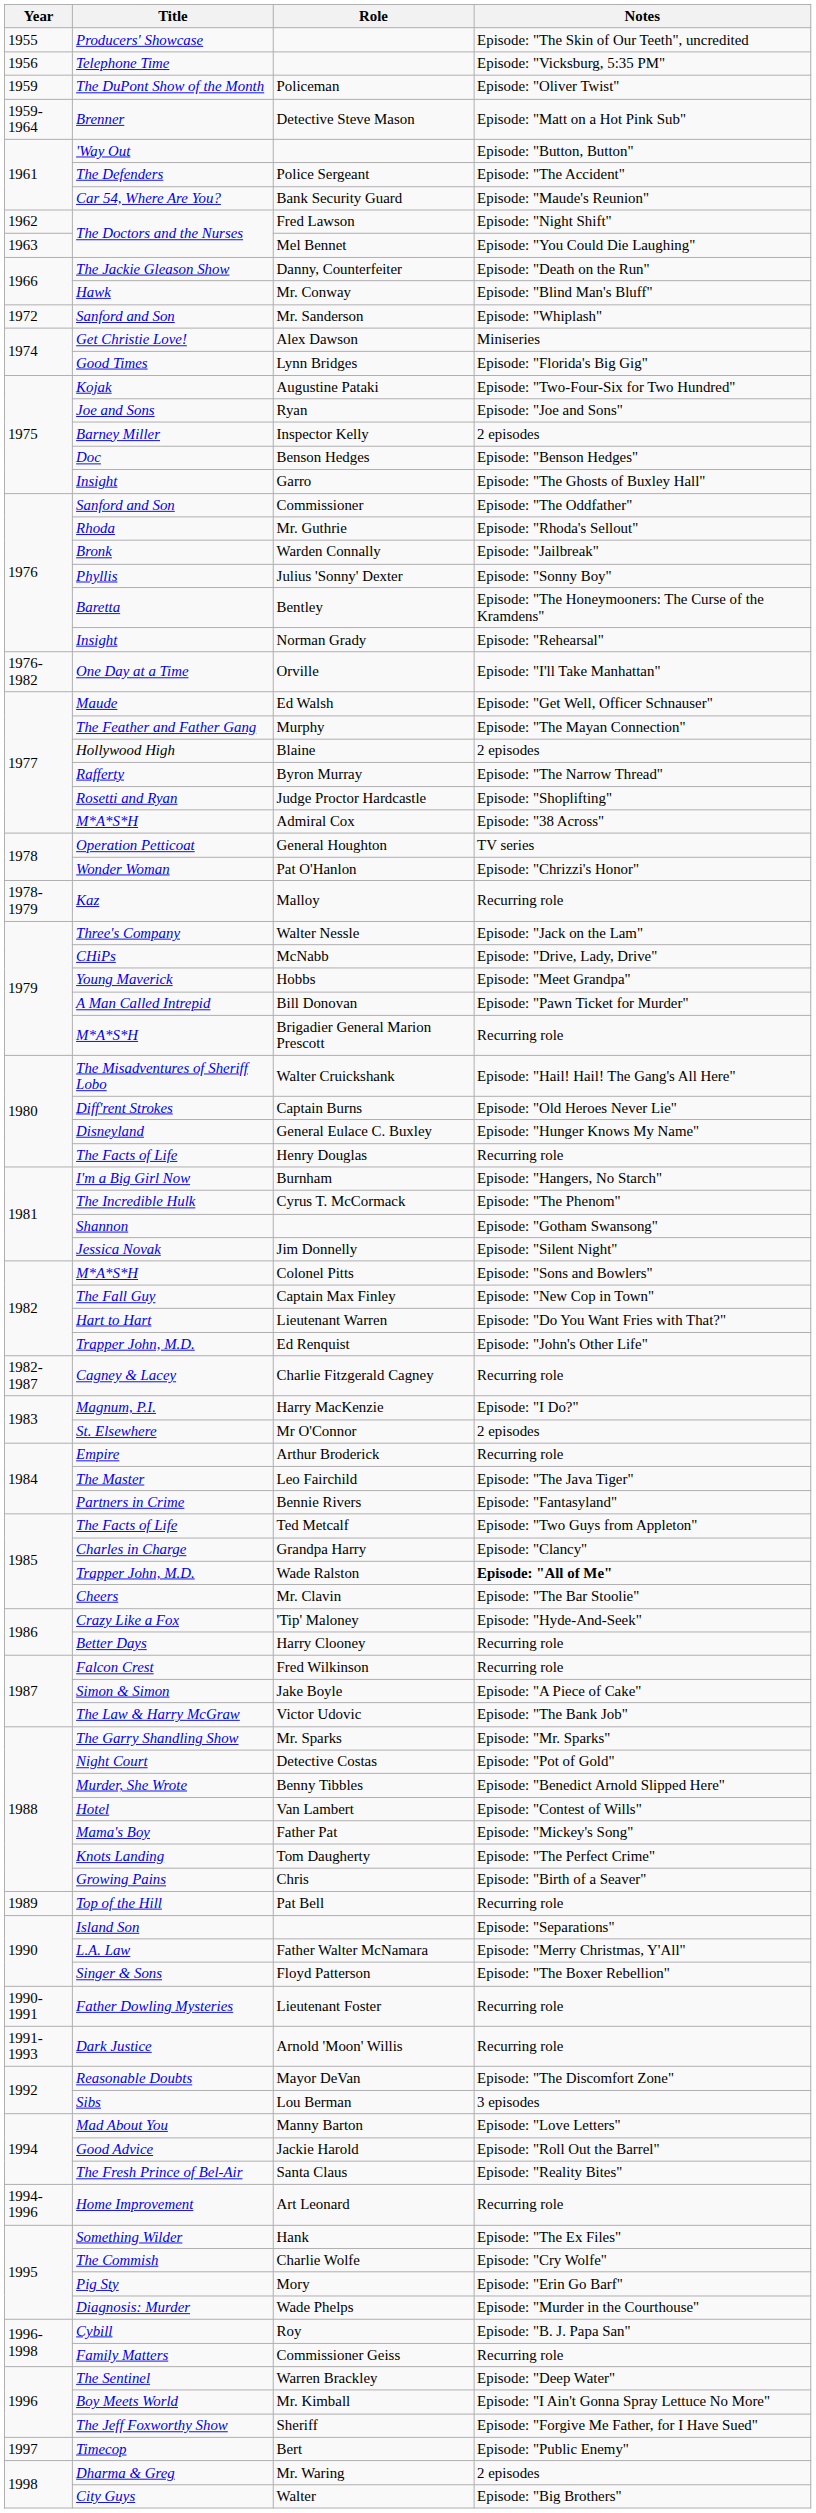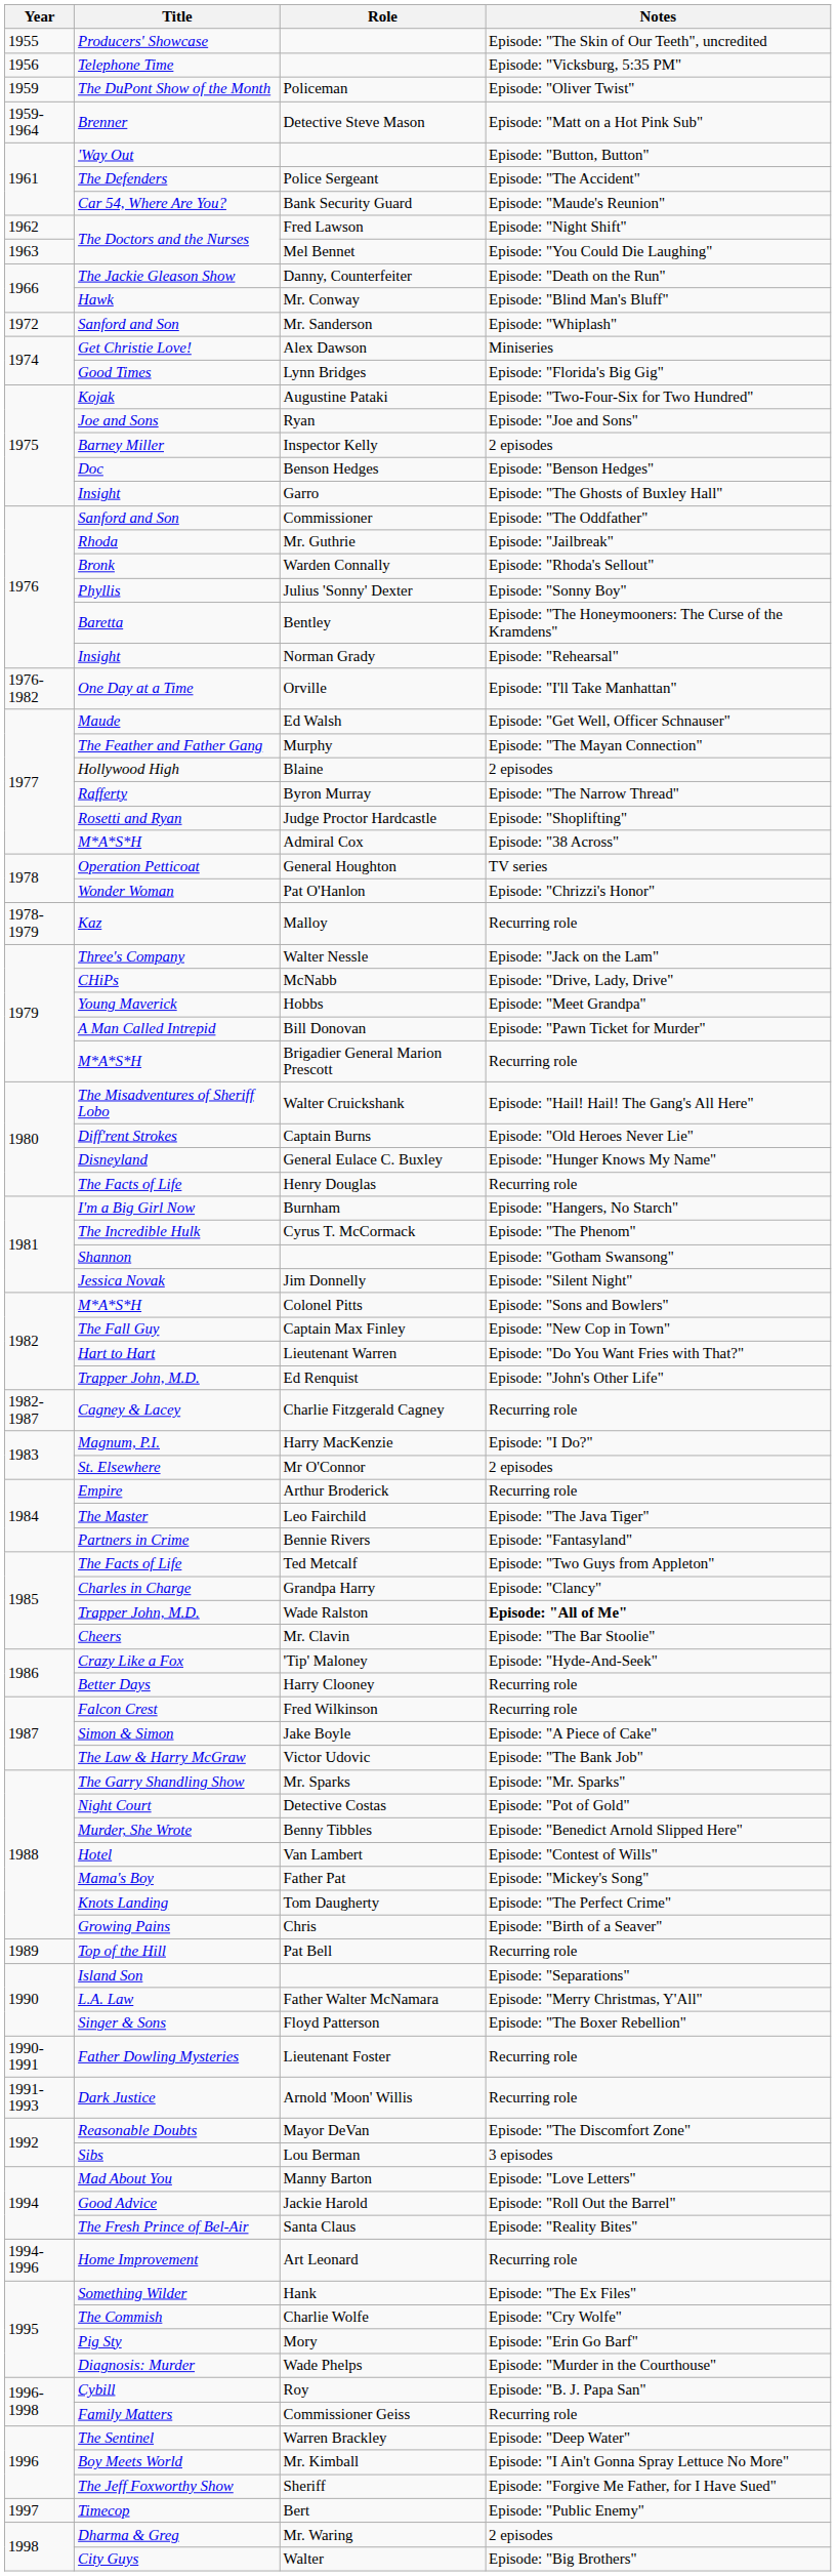Mr. Guthrie | Notes: Episode: "Rhoda's Sellout" -> Episode: "Jailbreak"
Warden Connally | Notes: Episode: "Jailbreak" -> Episode: "Rhoda's Sellout"
